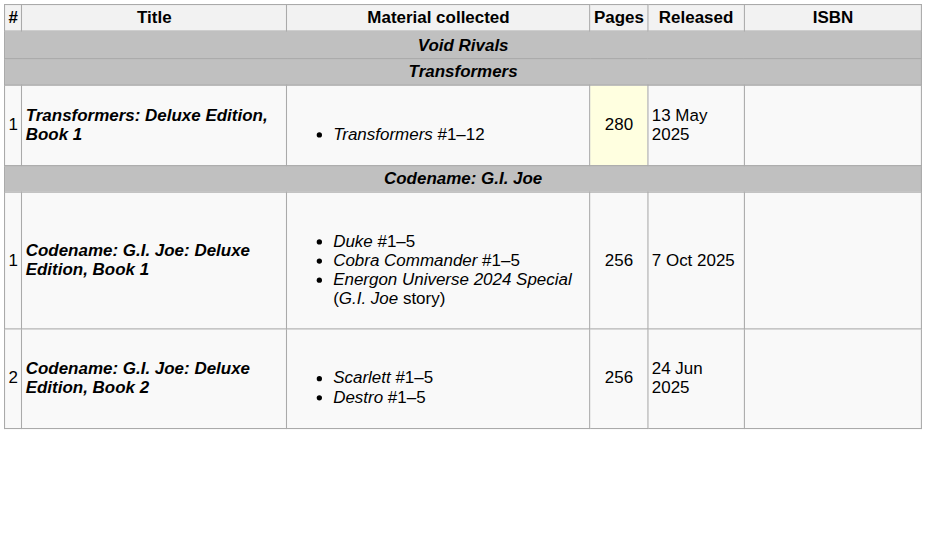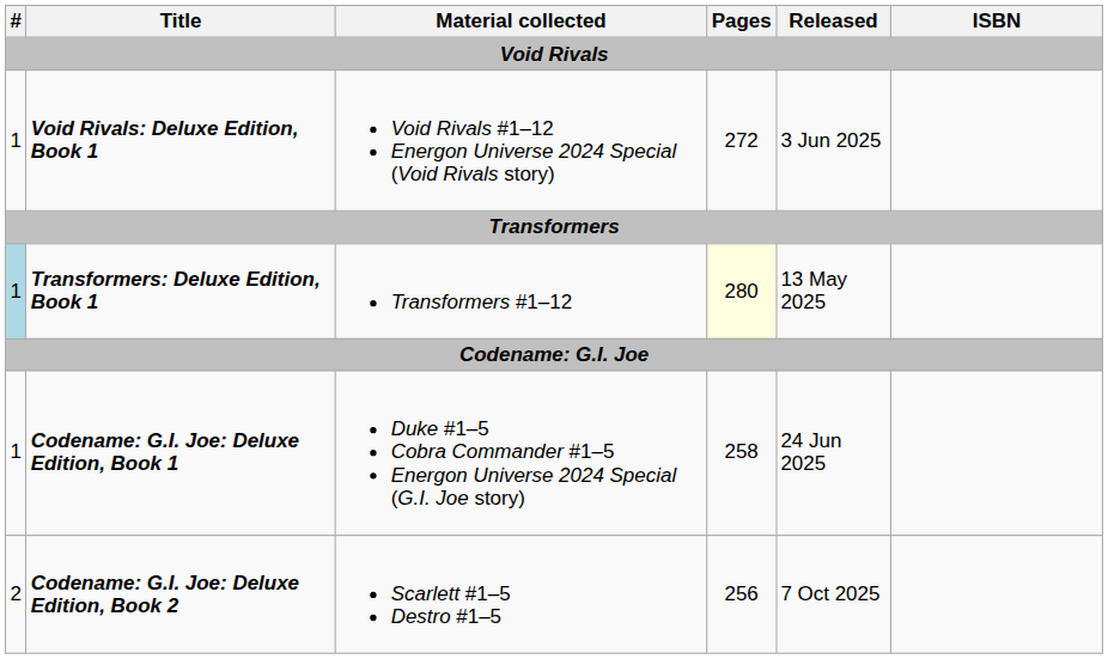+ row: 1 | Void Rivals: Deluxe Edition, Book 1 | Void Rivals #1–12 Energon Universe 2024 Special (Void Rivals story) | 272 | 3 Jun 2025
Transformers: Deluxe Edition, Book 1 | #: no background -> lightblue background
Codename: G.I. Joe: Deluxe Edition, Book 1 | Pages: 256 -> 258
Codename: G.I. Joe: Deluxe Edition, Book 1 | Released: 7 Oct 2025 -> 24 Jun 2025
Codename: G.I. Joe: Deluxe Edition, Book 2 | Released: 24 Jun 2025 -> 7 Oct 2025
